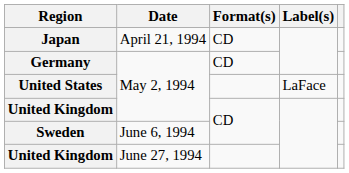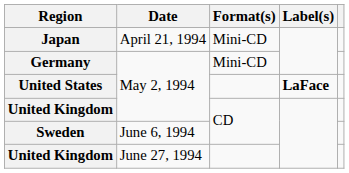Japan | Format(s): CD -> Mini-CD
Germany | Format(s): CD -> Mini-CD
United States | Label(s): normal -> bold
